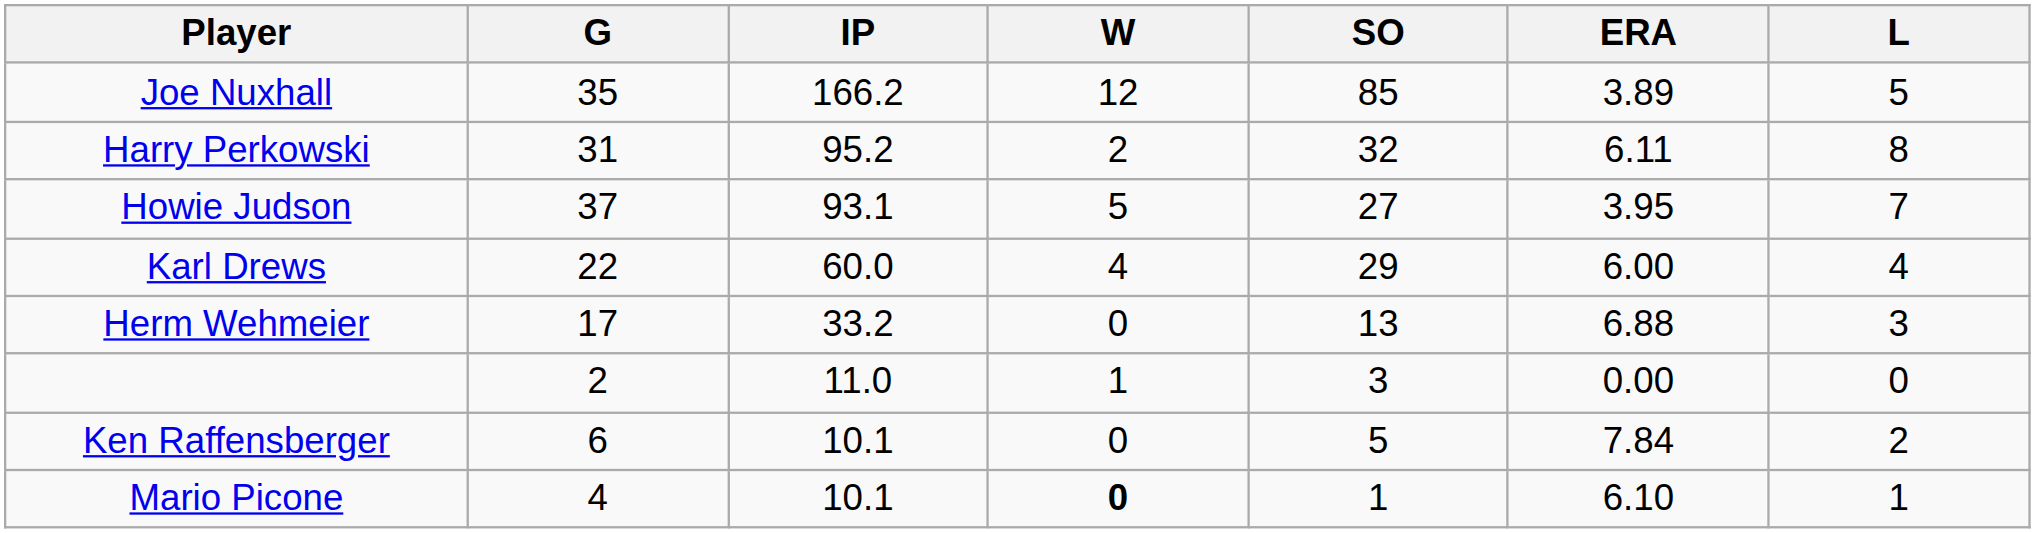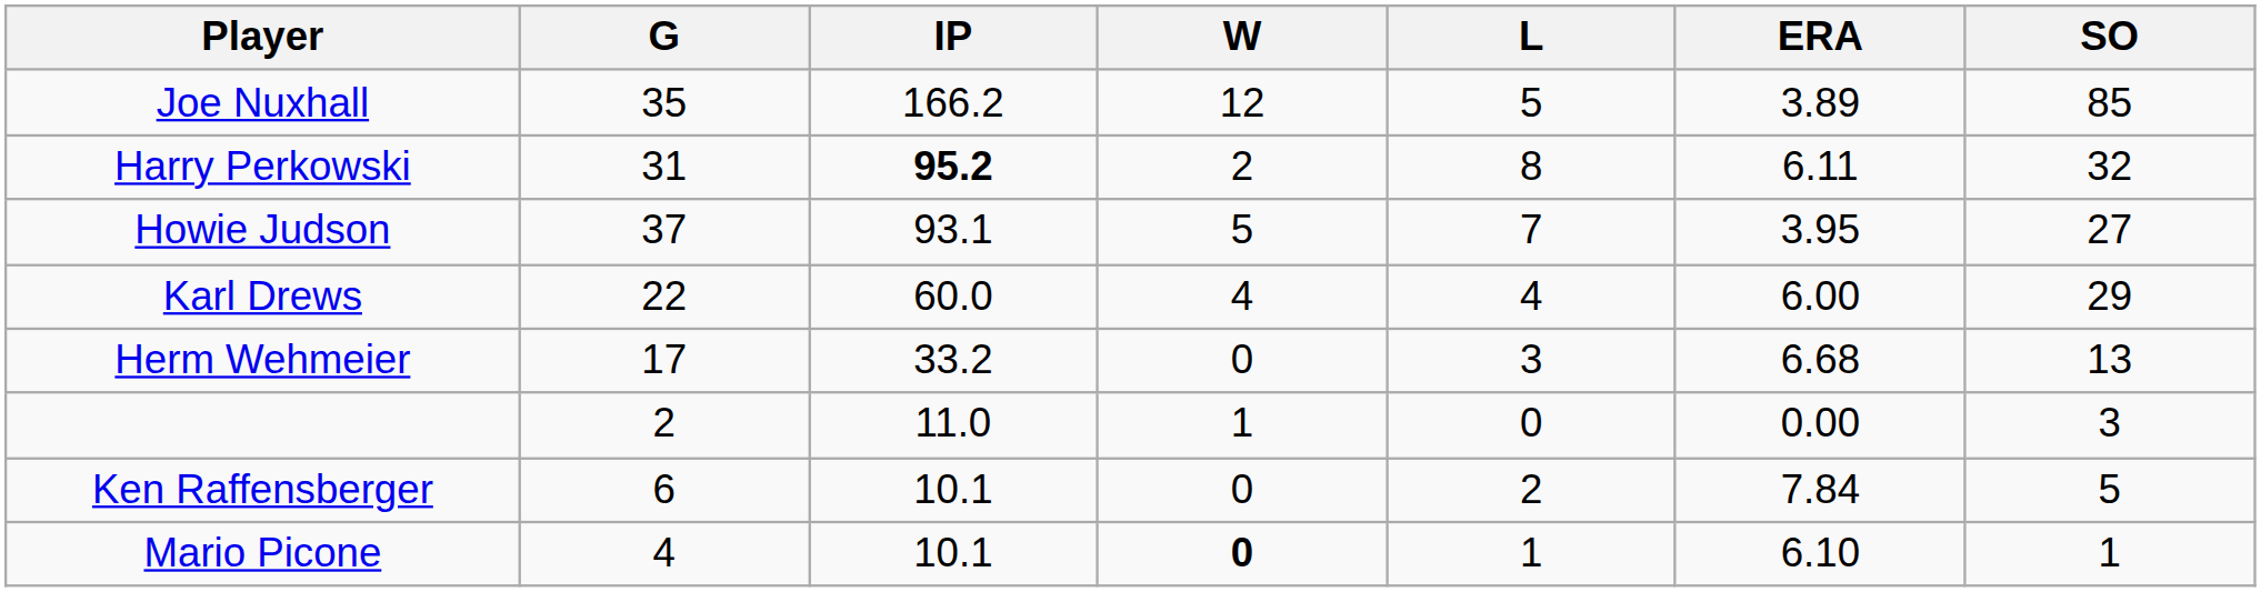columns swapped: L <-> SO
Harry Perkowski | IP: normal -> bold
Herm Wehmeier | ERA: 6.88 -> 6.68
